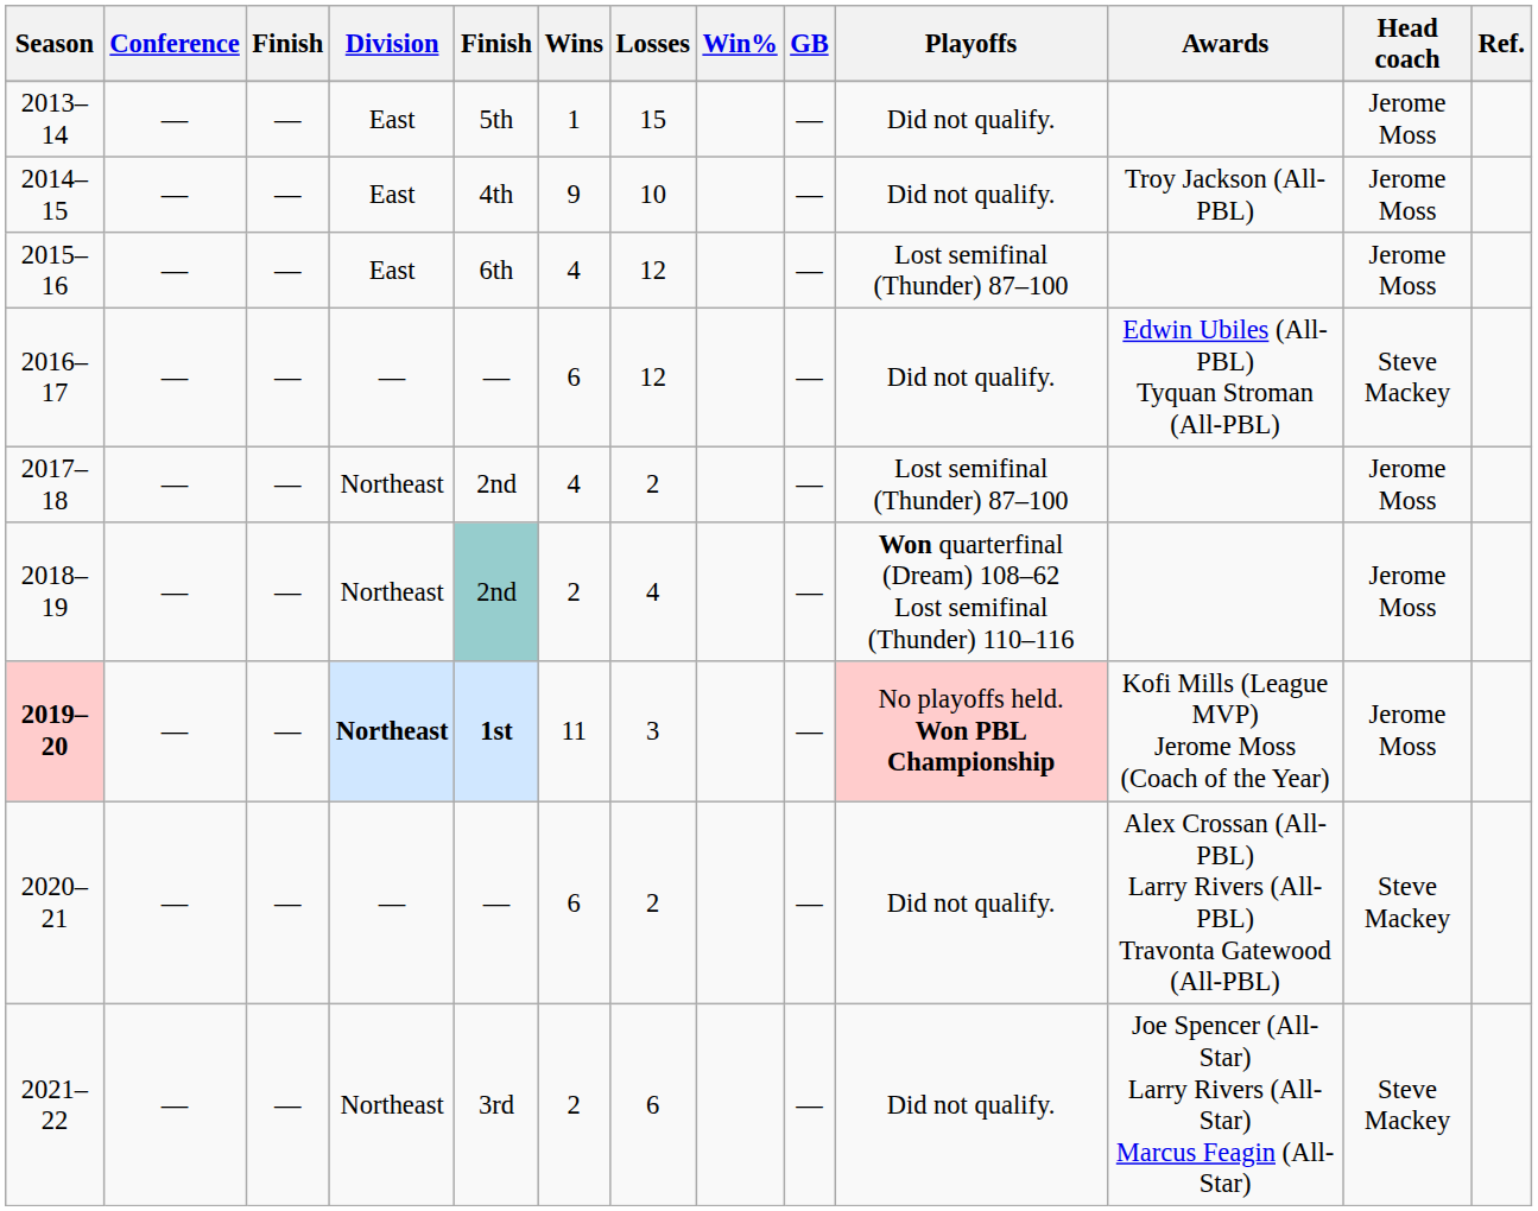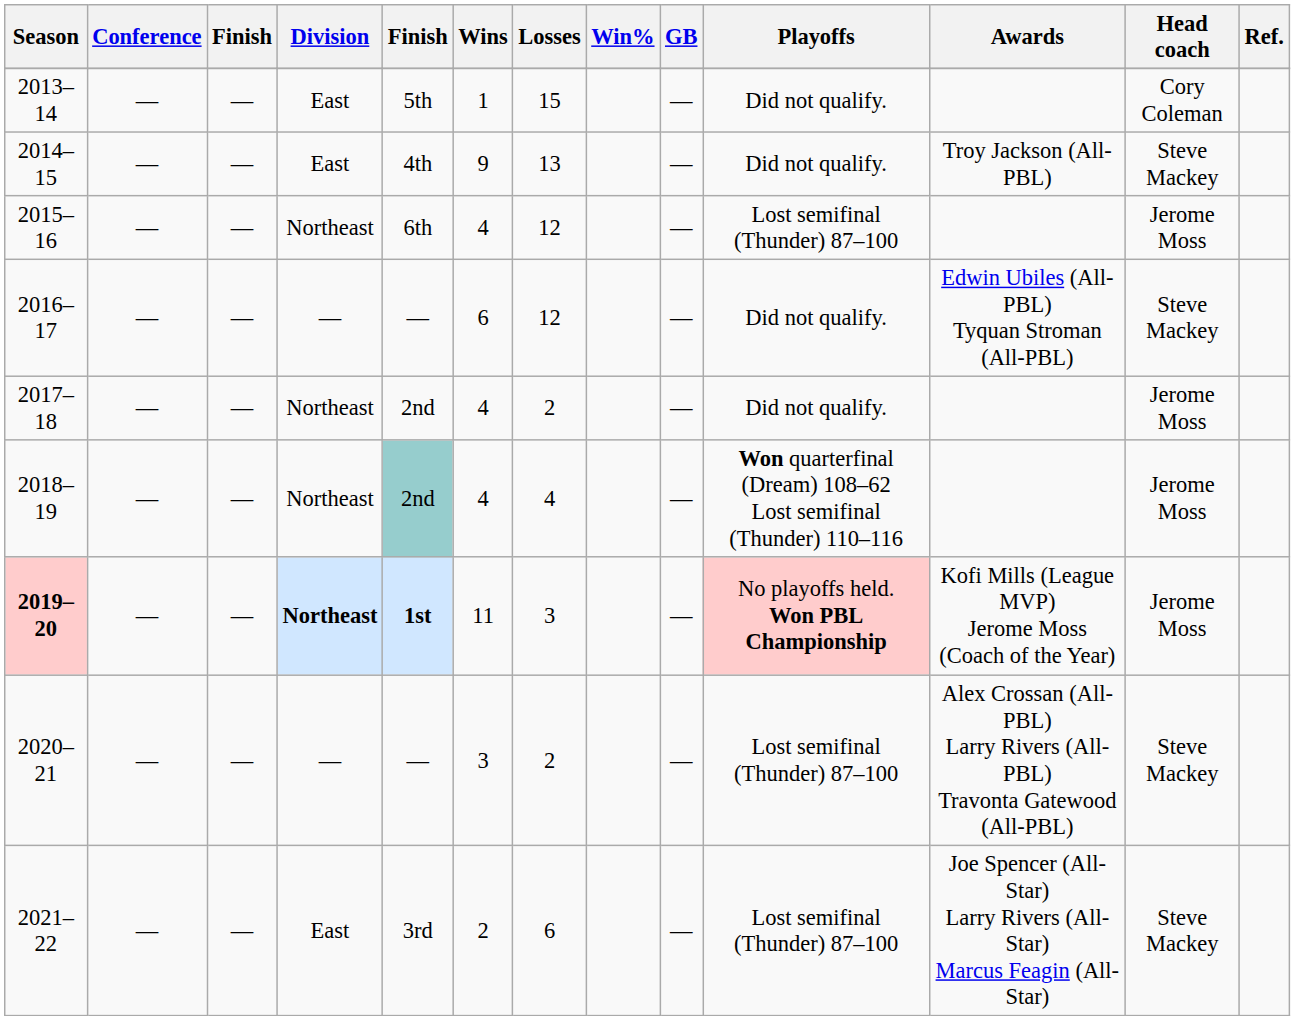2013–14 | Head coach: Jerome Moss -> Cory Coleman
2014–15 | Losses: 10 -> 13
2014–15 | Head coach: Jerome Moss -> Steve Mackey
2015–16 | Division: East -> Northeast
2017–18 | Playoffs: Lost semifinal (Thunder) 87–100 -> Did not qualify.
2018–19 | Wins: 2 -> 4
2020–21 | Wins: 6 -> 3
2020–21 | Playoffs: Did not qualify. -> Lost semifinal (Thunder) 87–100
2021–22 | Division: Northeast -> East
2021–22 | Playoffs: Did not qualify. -> Lost semifinal (Thunder) 87–100
